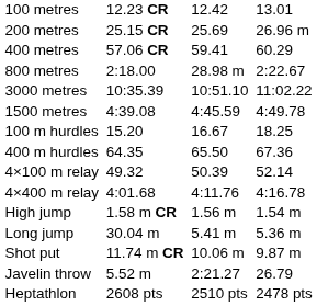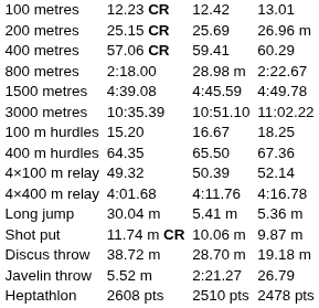rows swapped: 1500 metres <-> 3000 metres
- row: High jump | 1.58 m CR | 1.56 m | 1.54 m
+ row: Discus throw | 38.72 m | 28.70 m | 19.18 m
